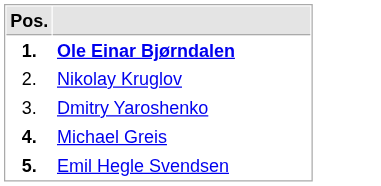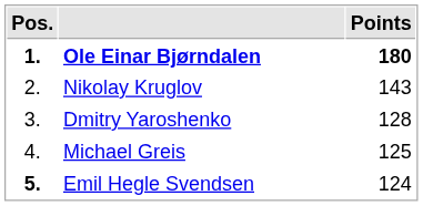+ column: Points | 180 | 143 | 128 | 125 | 124
Michael Greis | Pos.: bold -> normal
